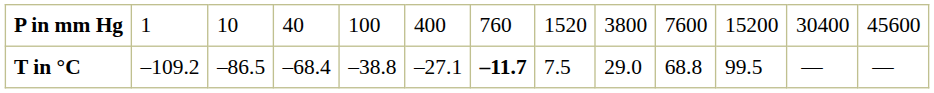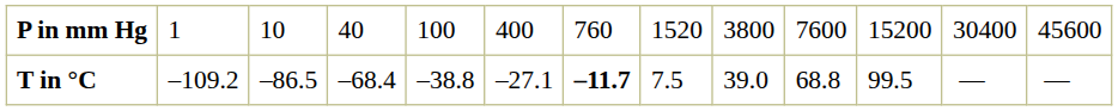T in °C | column 9: 29.0 -> 39.0
